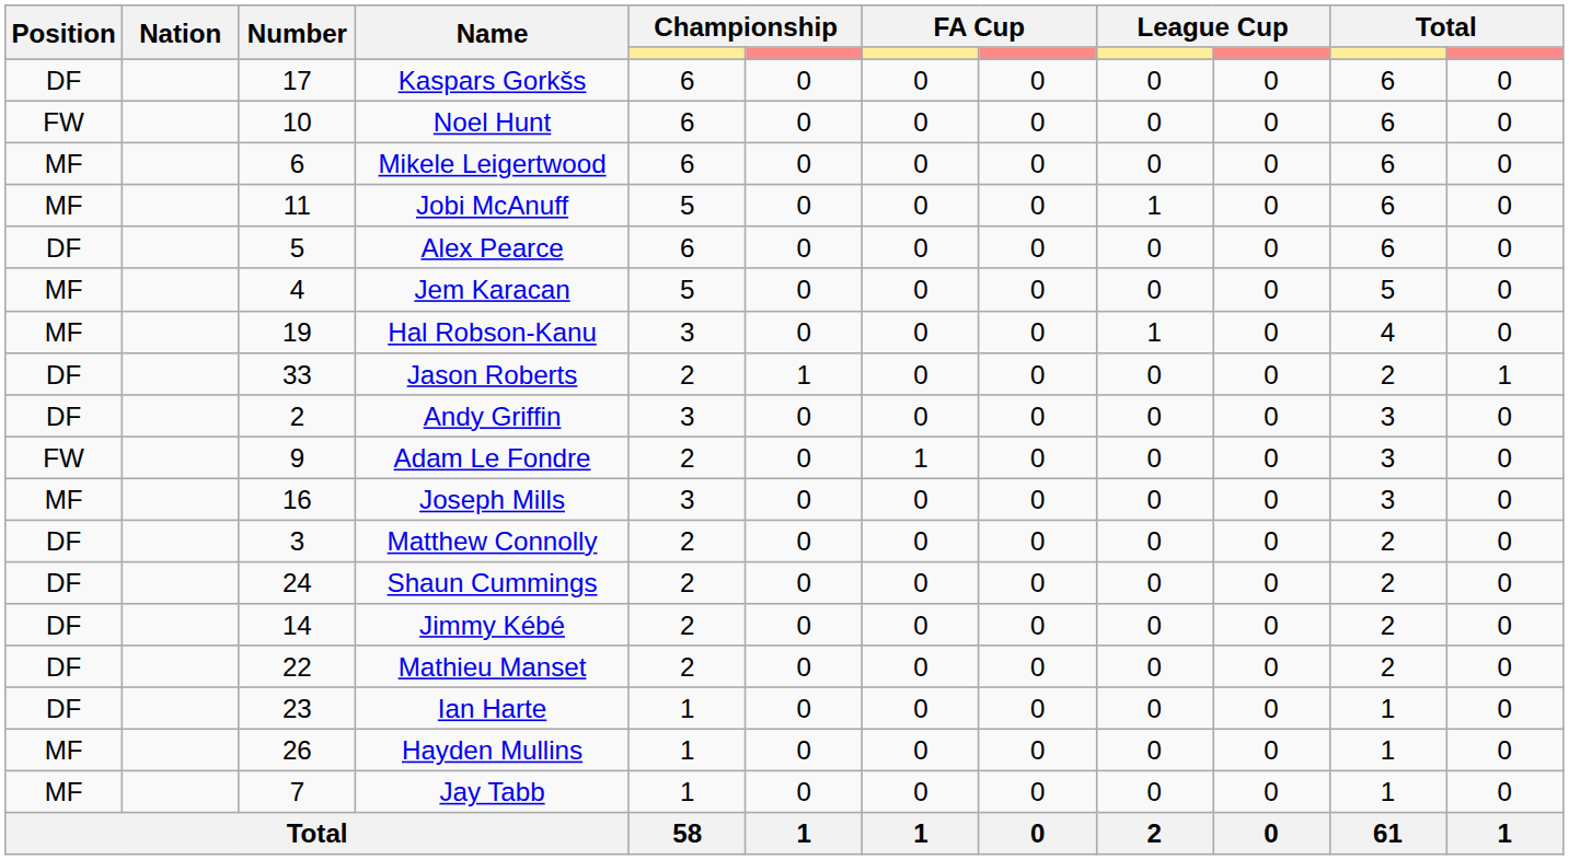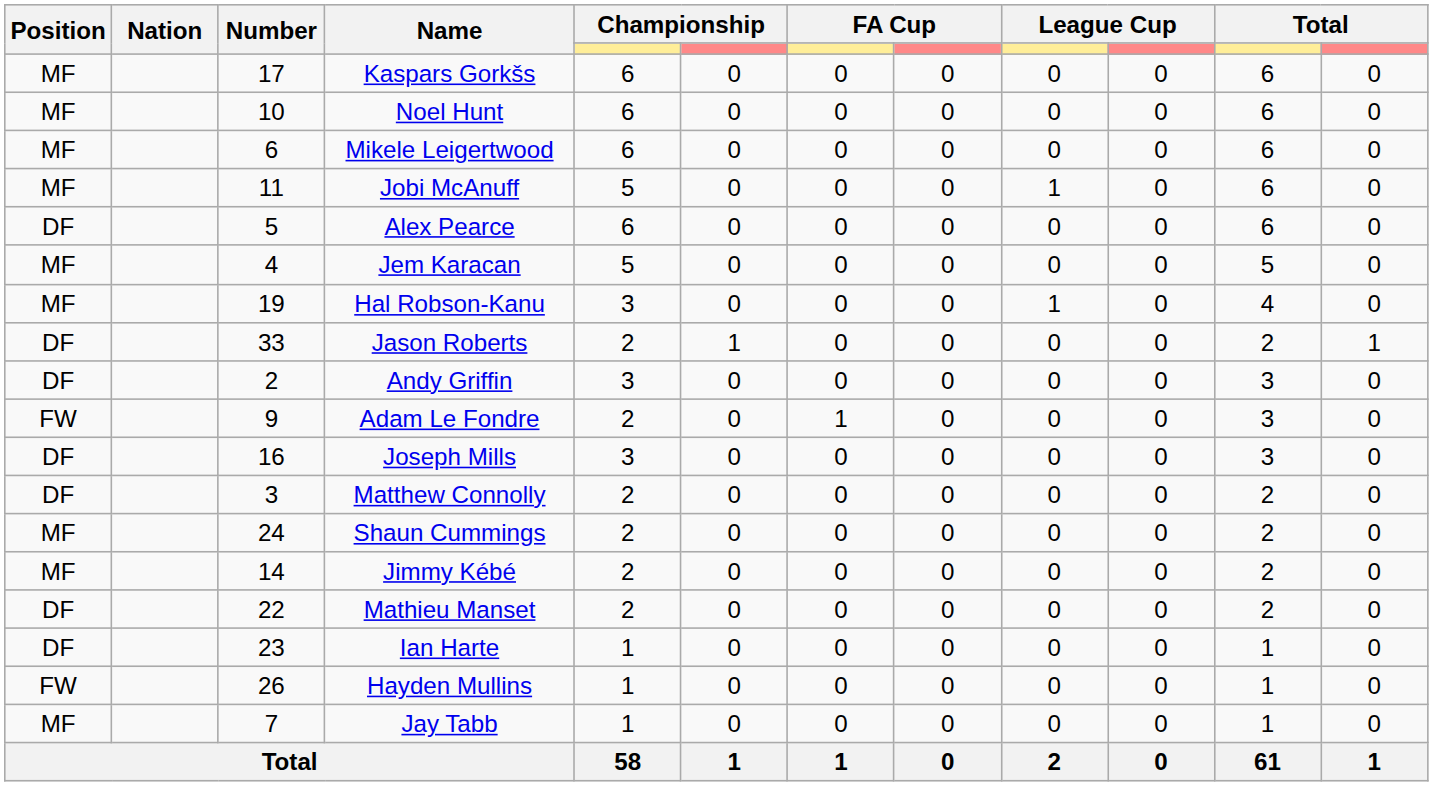Kaspars Gorkšs | Position: DF -> MF
Noel Hunt | Position: FW -> MF
Joseph Mills | Position: MF -> DF
Shaun Cummings | Position: DF -> MF
Jimmy Kébé | Position: DF -> MF
Hayden Mullins | Position: MF -> FW
